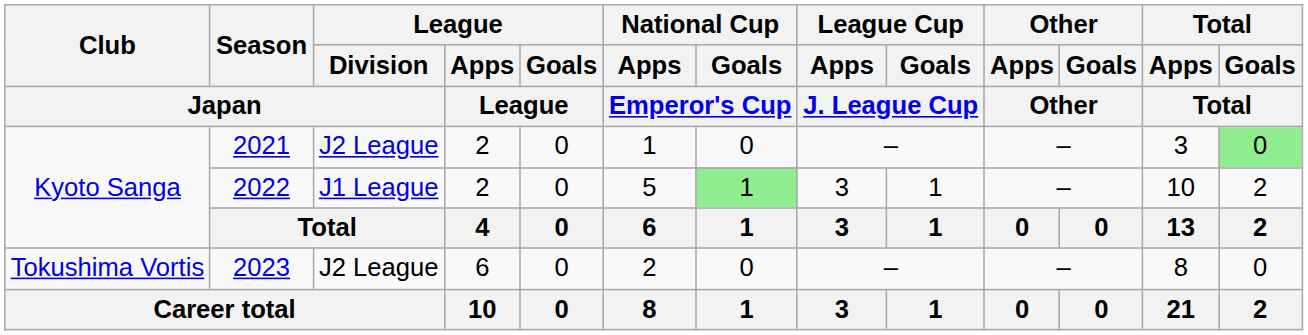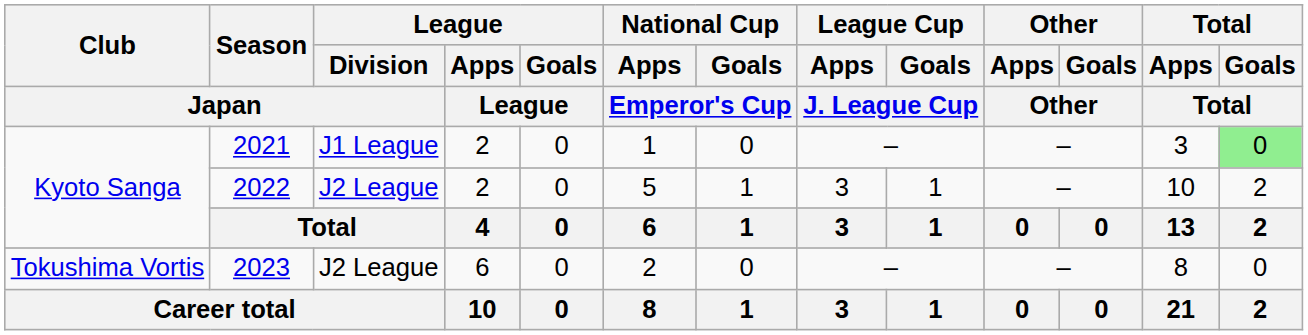2021 | League / Division / Japan: J2 League -> J1 League
2022 | League / Division / Japan: J1 League -> J2 League
2022 | National Cup / Goals / Emperor's Cup: lightgreen background -> no background
